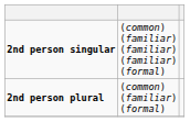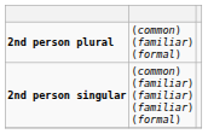rows swapped: 2nd person singular <-> 2nd person plural
